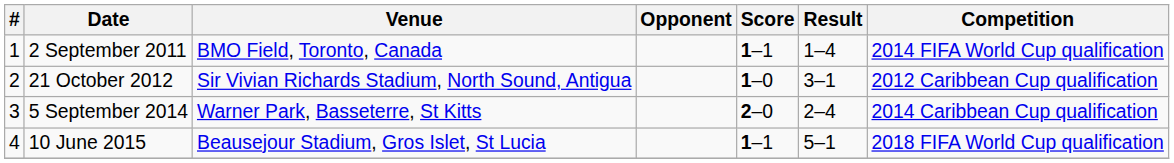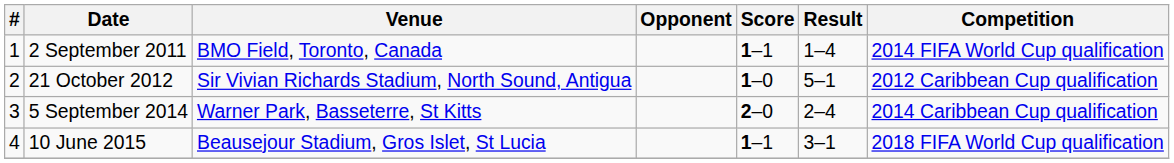21 October 2012 | Result: 3–1 -> 5–1
10 June 2015 | Result: 5–1 -> 3–1
